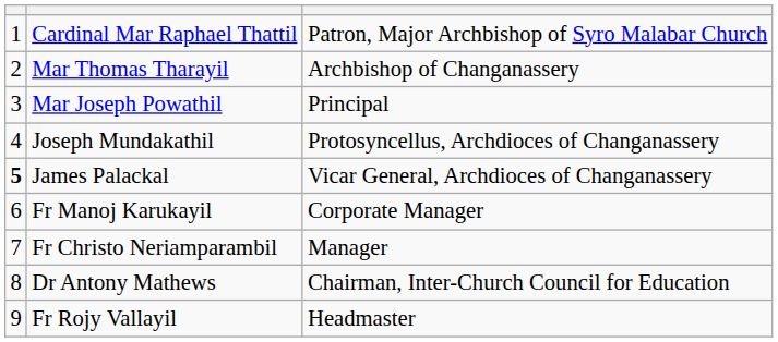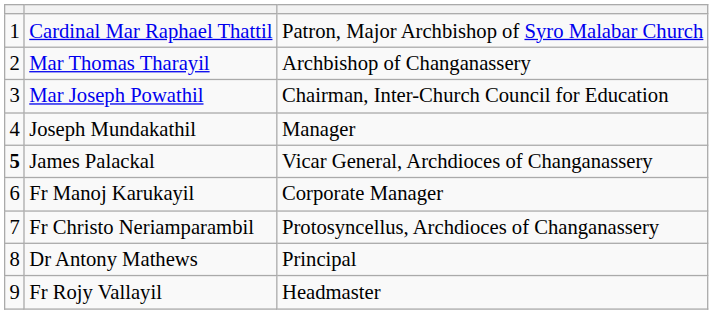Mar Joseph Powathil | column 3: Principal -> Chairman, Inter-Church Council for Education
Joseph Mundakathil | column 3: Protosyncellus, Archdioces of Changanassery -> Manager
Fr Christo Neriamparambil | column 3: Manager -> Protosyncellus, Archdioces of Changanassery
Dr Antony Mathews | column 3: Chairman, Inter-Church Council for Education -> Principal
